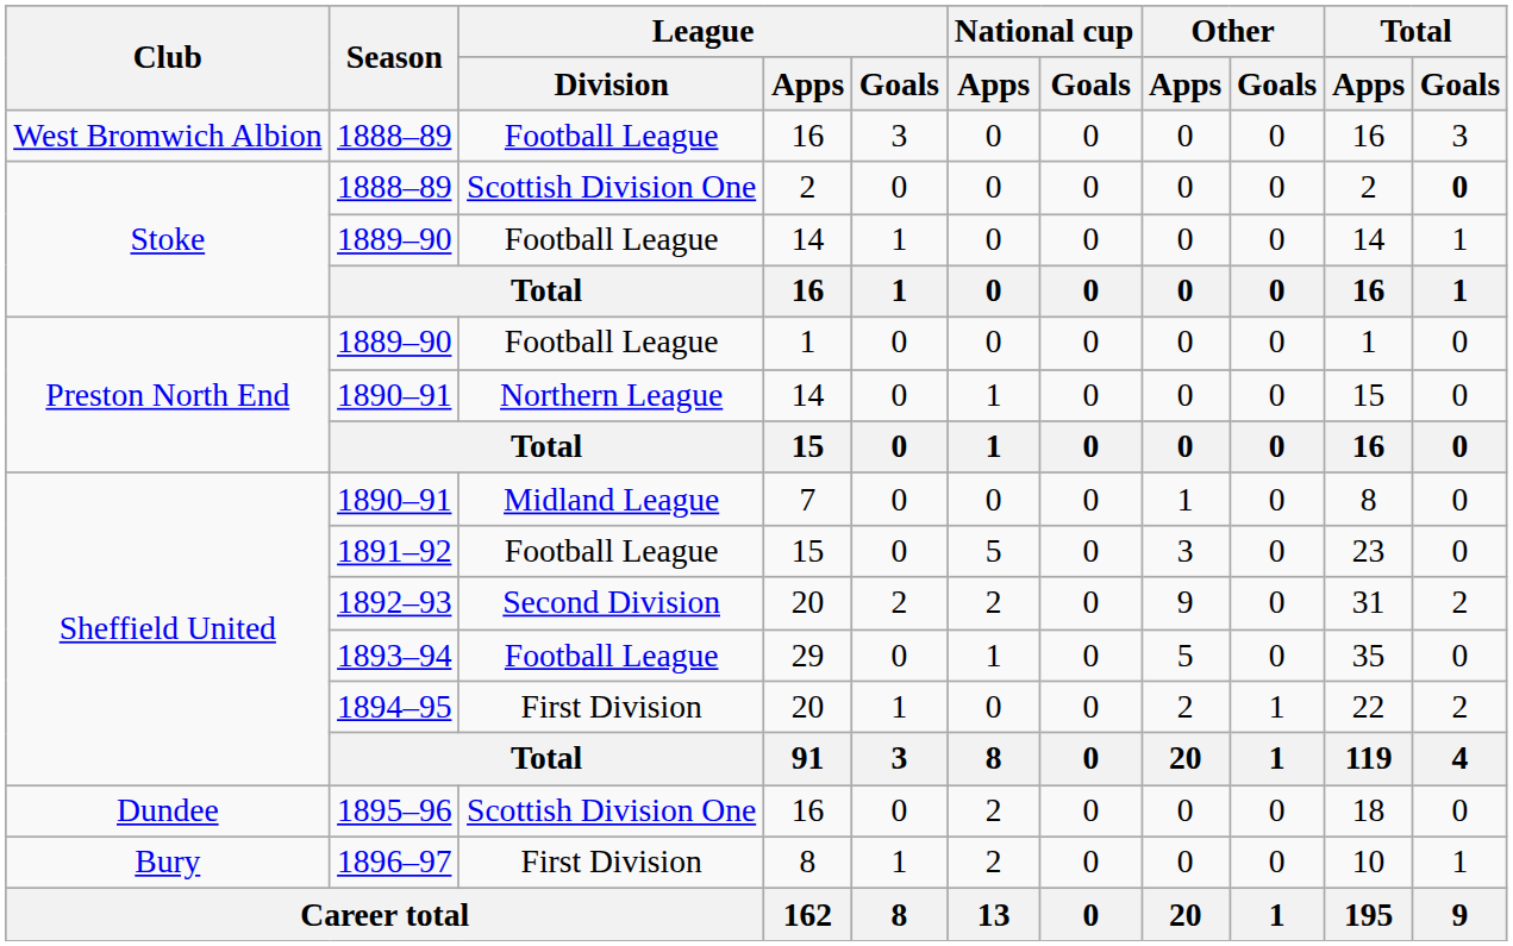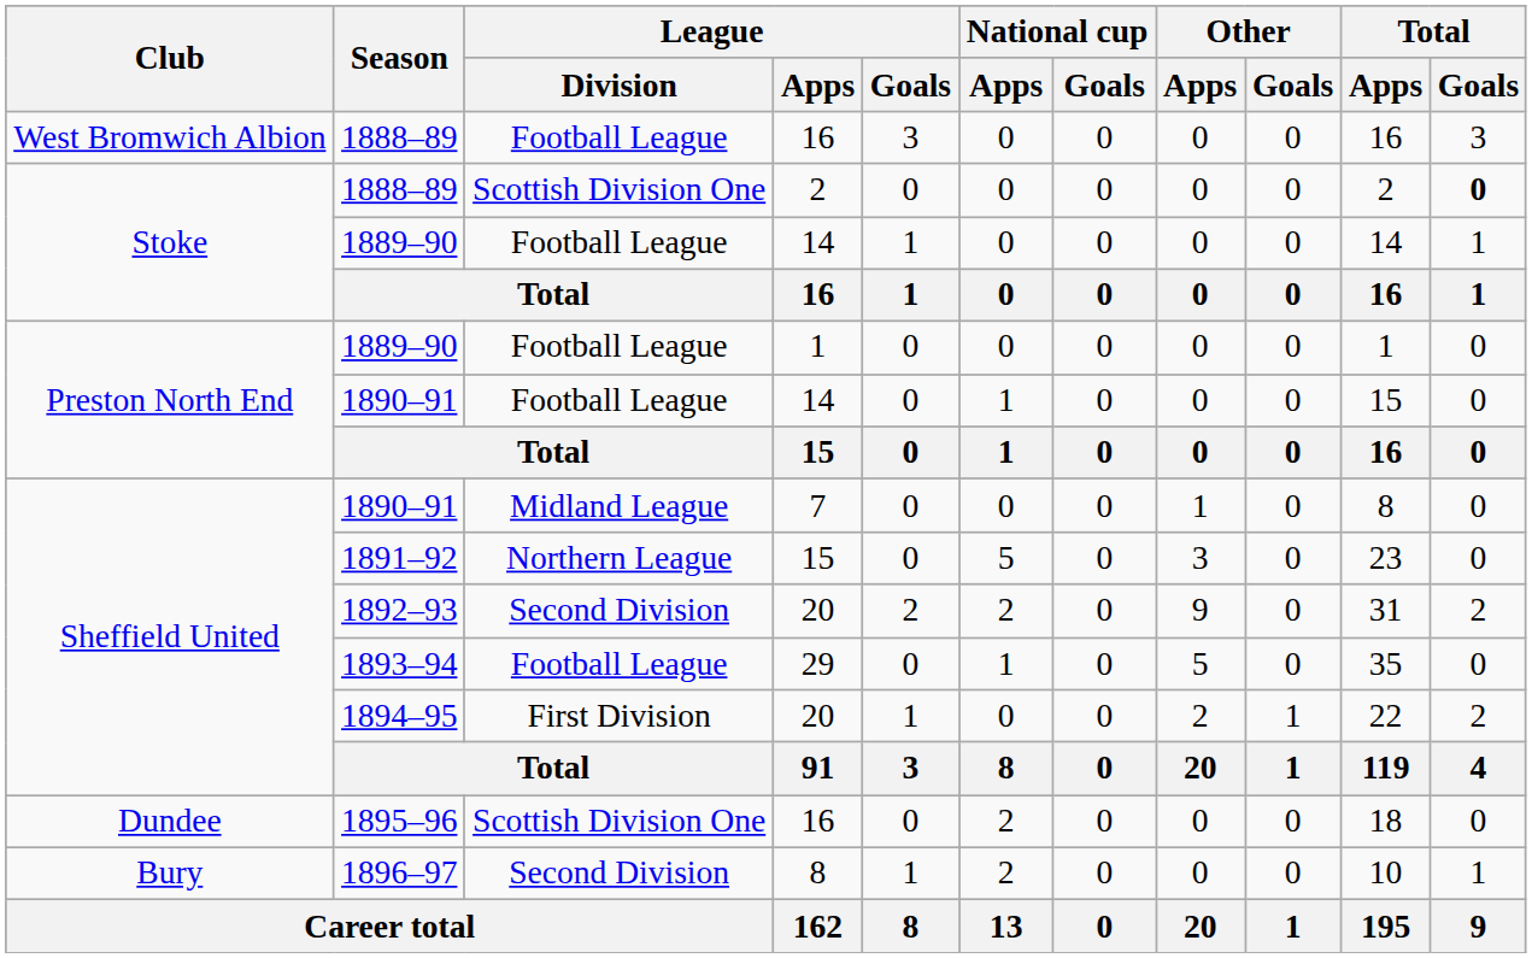1890–91 / 14 | League / Division: Northern League -> Football League
1891–92 | League / Division: Football League -> Northern League
1896–97 | League / Division: First Division -> Second Division
